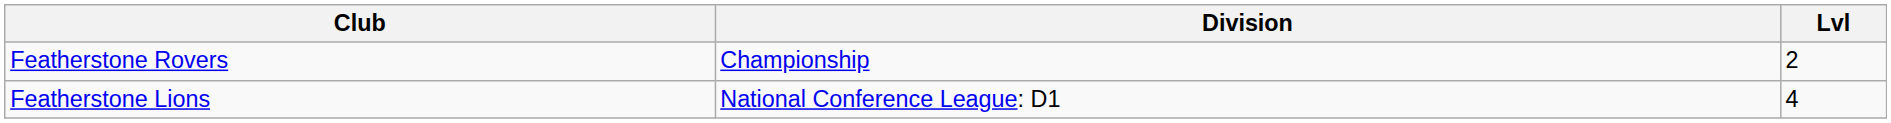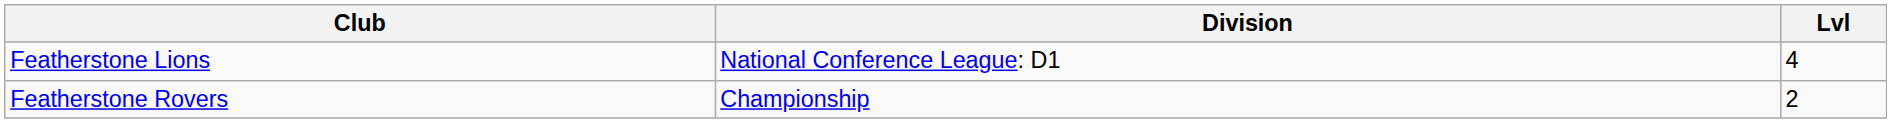rows swapped: Featherstone Lions <-> Featherstone Rovers
